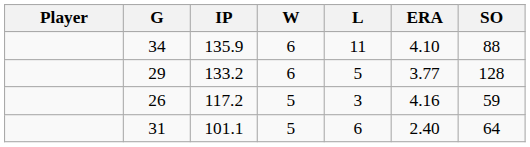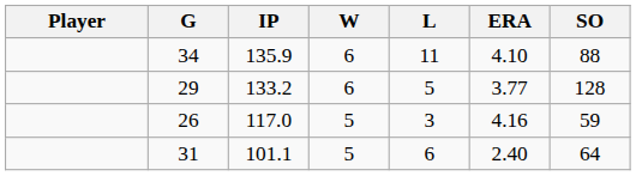26 | IP: 117.2 -> 117.0
